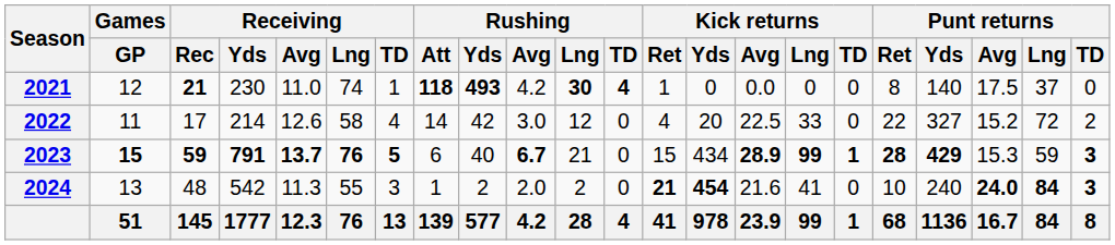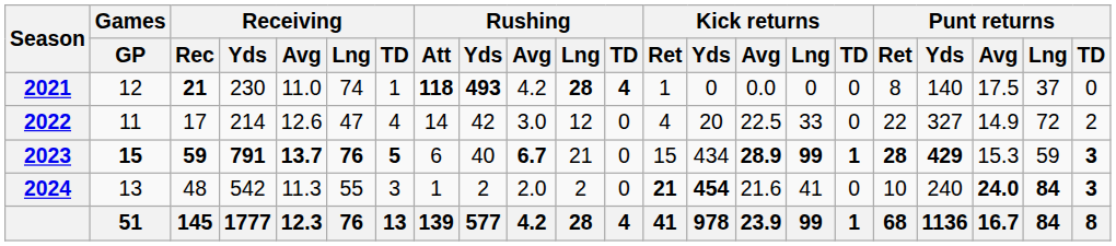2021 | Rushing / Lng: 30 -> 28
2022 | Receiving / Lng: 58 -> 47
2022 | Punt returns / Avg: 15.2 -> 14.9
